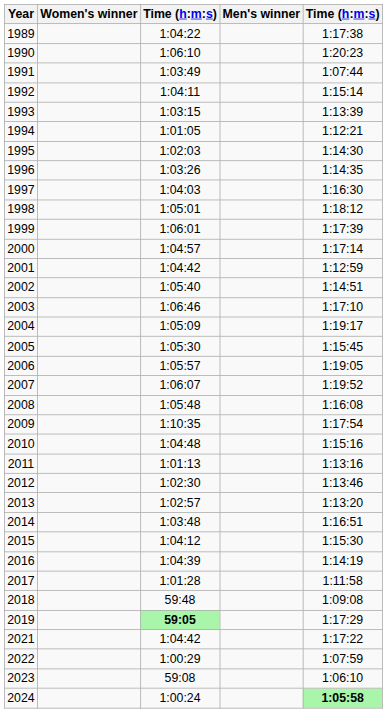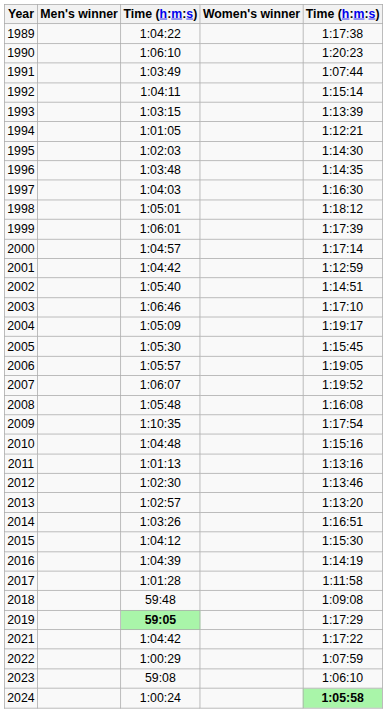columns swapped: Men's winner <-> Women's winner
1996 | column 3: 1:03:26 -> 1:03:48
2014 | column 3: 1:03:48 -> 1:03:26
